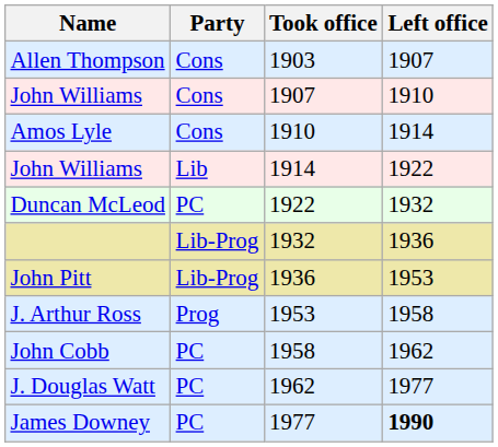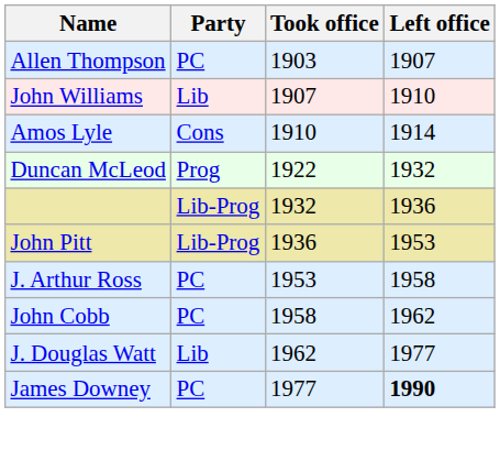Allen Thompson | Party: Cons -> PC
John Williams / 1907 | Party: Cons -> Lib
- row: John Williams | Lib | 1914 | 1922
Duncan McLeod | Party: PC -> Prog
J. Arthur Ross | Party: Prog -> PC
J. Douglas Watt | Party: PC -> Lib
